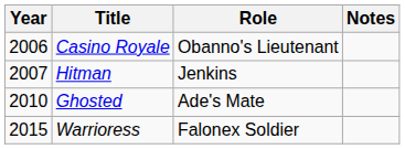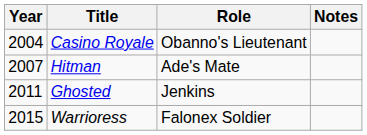Casino Royale | Year: 2006 -> 2004
Hitman | Role: Jenkins -> Ade's Mate
Ghosted | Year: 2010 -> 2011
Ghosted | Role: Ade's Mate -> Jenkins
